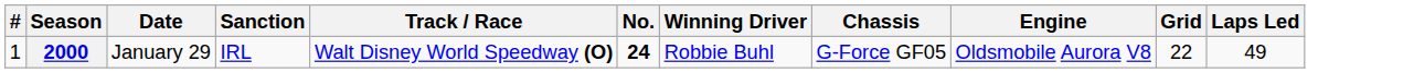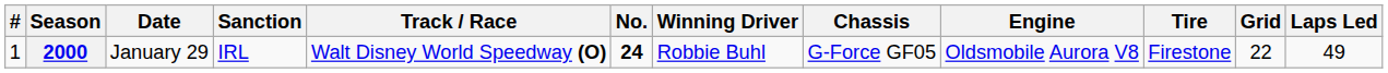+ column: Tire | Firestone
